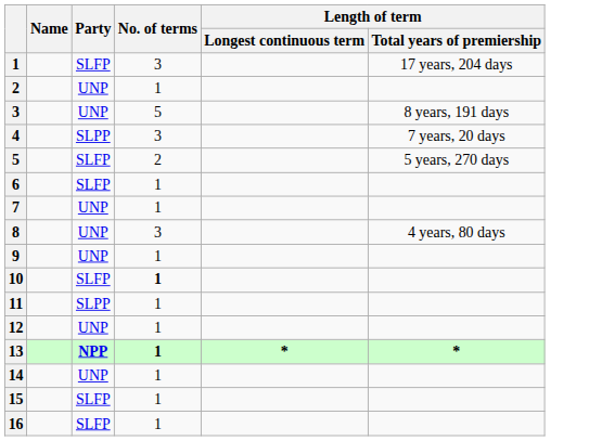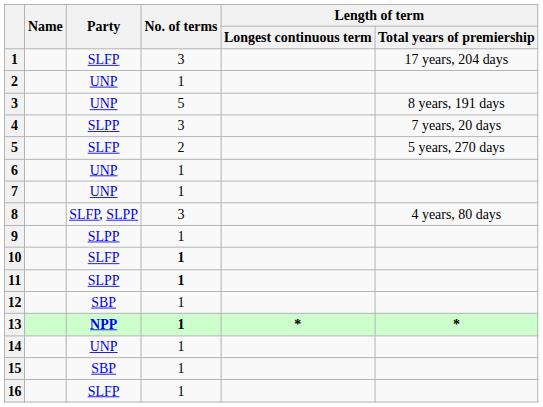6 | Party: SLFP -> UNP
8 | Party: UNP -> SLFP, SLPP
9 | Party: UNP -> SLPP
11 | No. of terms: normal -> bold
12 | Party: UNP -> SBP
15 | Party: SLFP -> SBP
